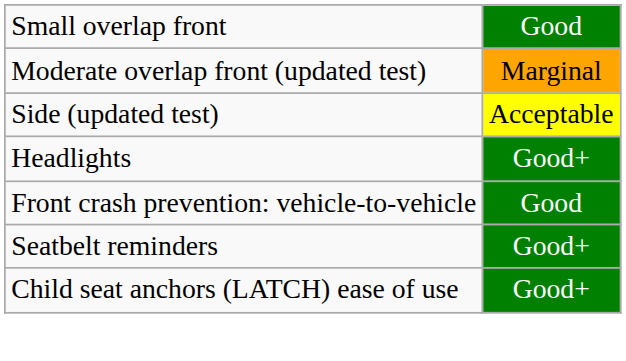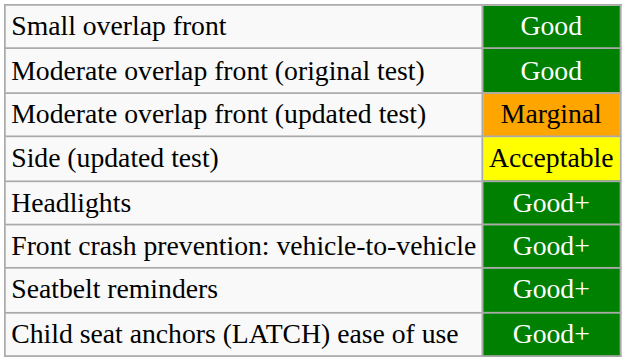+ row: Moderate overlap front (original test) | Good
Front crash prevention: vehicle-to-vehicle | column 2: Good -> Good+
